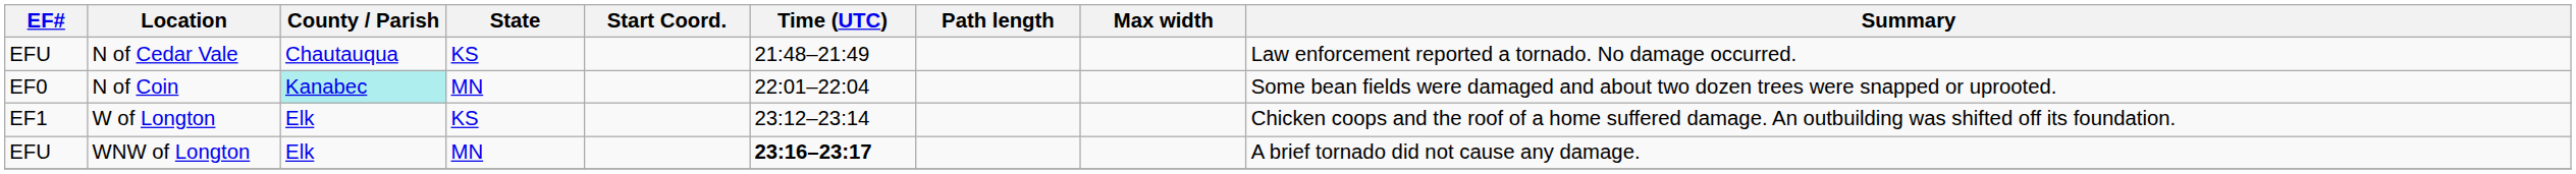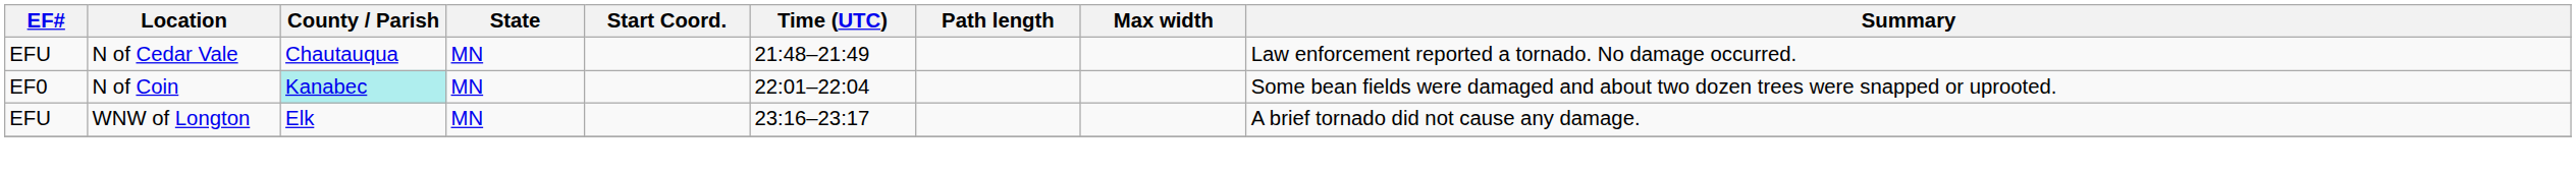N of Cedar Vale | State: KS -> MN
- row: EF1 | W of Longton | Elk | KS | 23:12–23:14 | Chicken coops and the roof of a home suffered damage. An outbuilding was shifted off its foundation.
WNW of Longton | Time (UTC): bold -> normal
